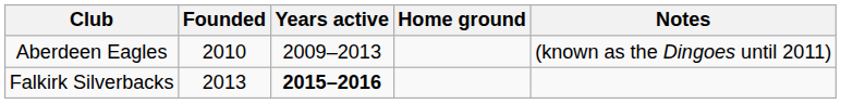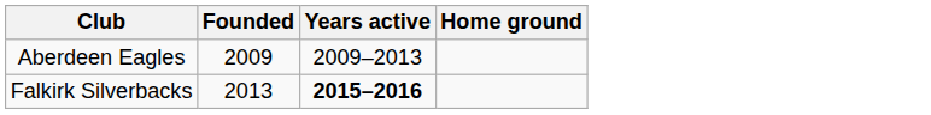- column: Notes | (known as the Dingoes until 2011)
Aberdeen Eagles | Founded: 2010 -> 2009
